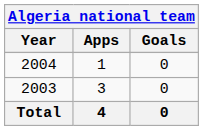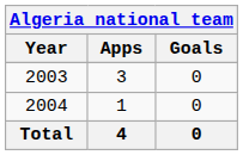rows swapped: 2003 <-> 2004
